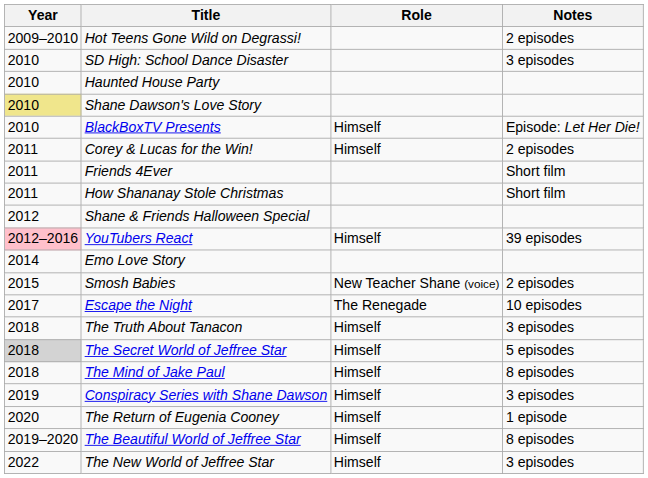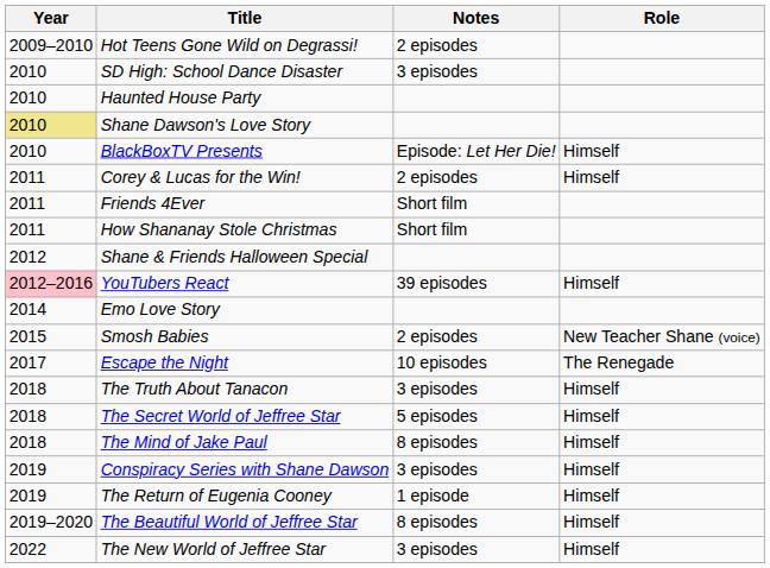columns swapped: Role <-> Notes
The Secret World of Jeffree Star | Year: lightgrey background -> no background
The Return of Eugenia Cooney | Year: 2020 -> 2019
